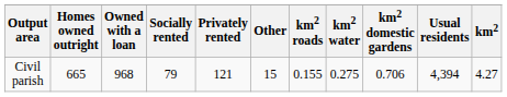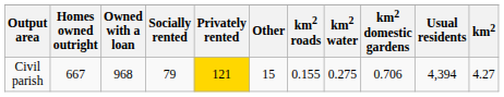Civil parish | Homes owned outright: 665 -> 667
Civil parish | Privately rented: no background -> gold background
